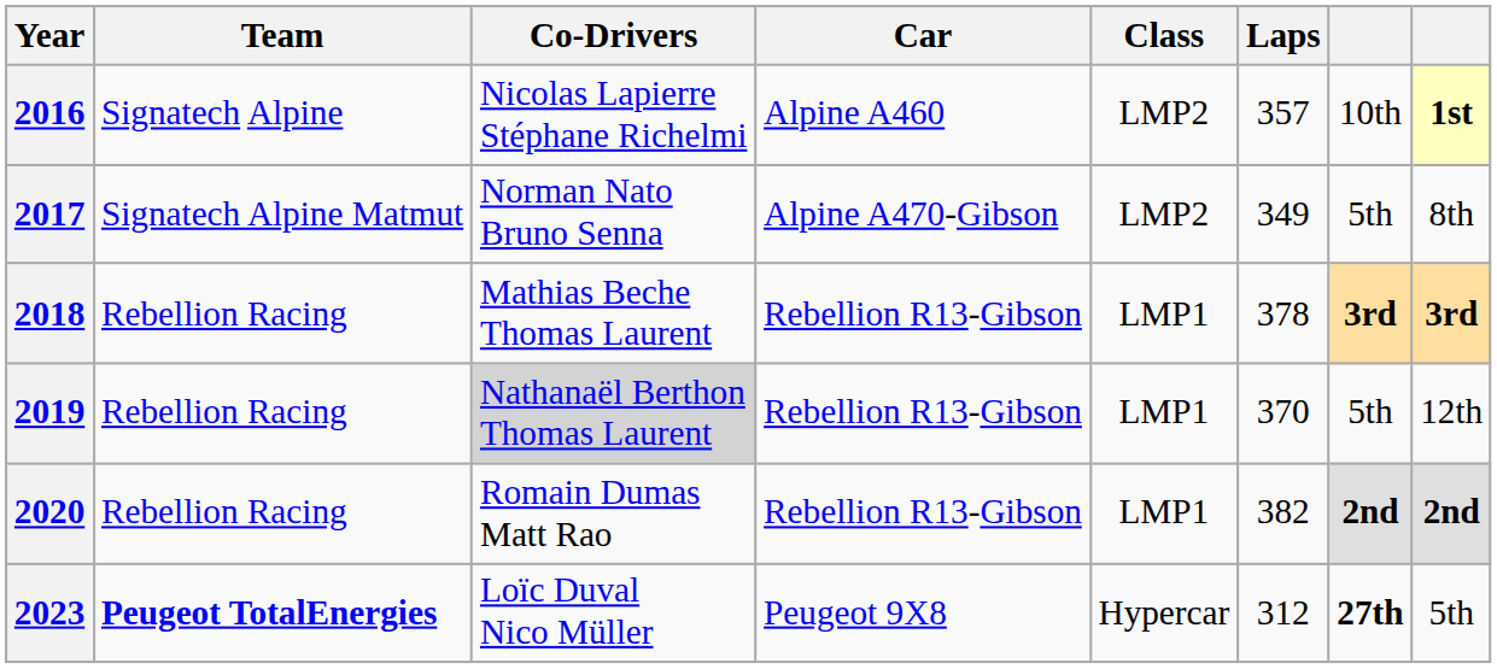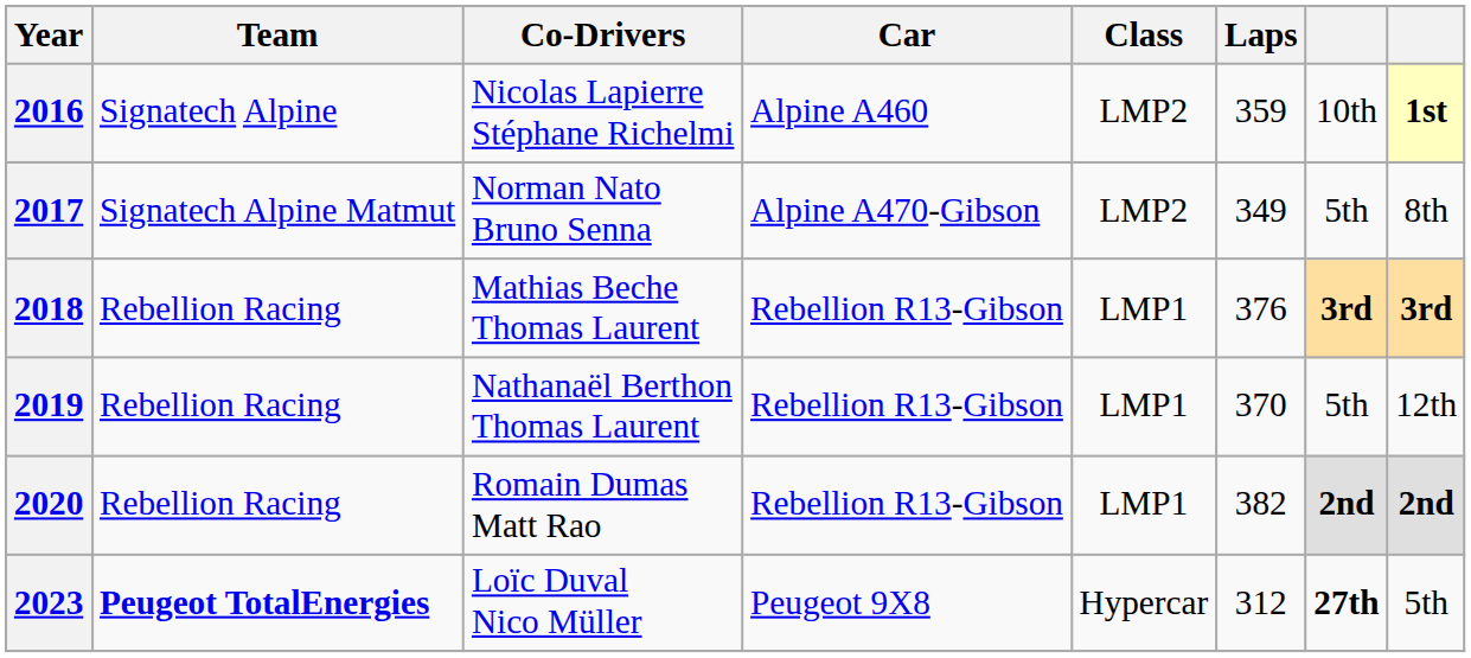2016 | Laps: 357 -> 359
2018 | Laps: 378 -> 376
2019 | Co-Drivers: lightgrey background -> no background
